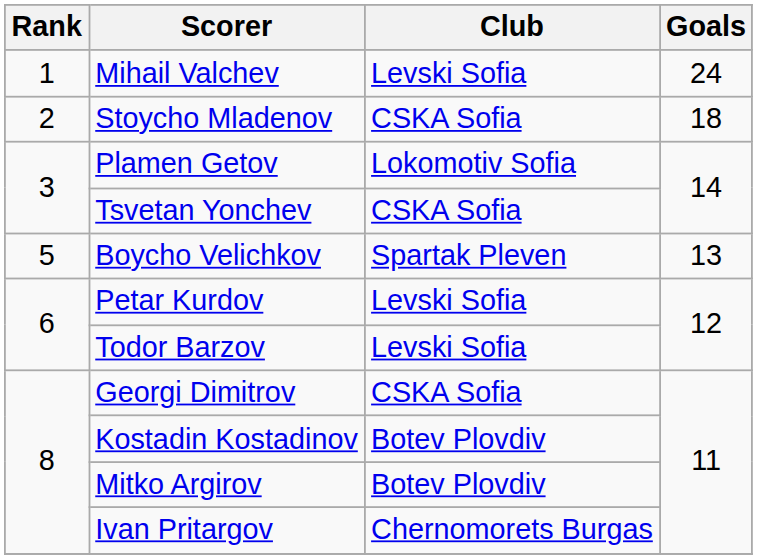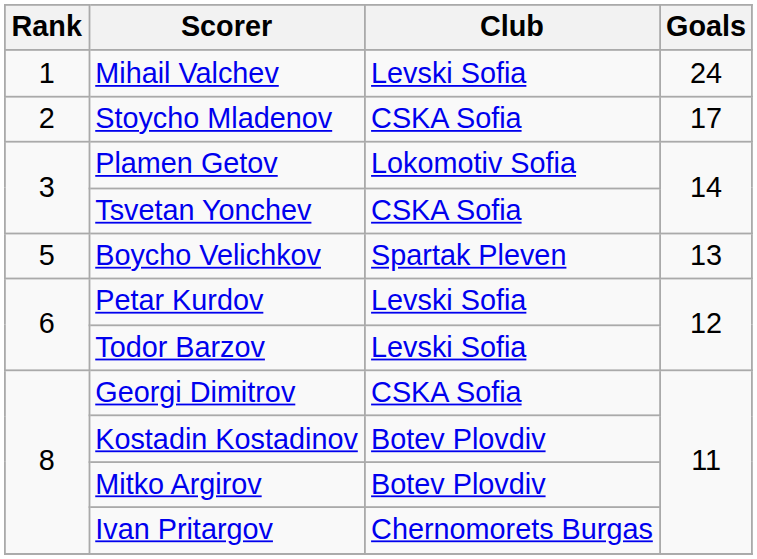Stoycho Mladenov | Goals: 18 -> 17
